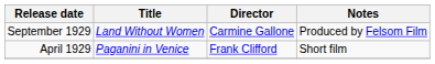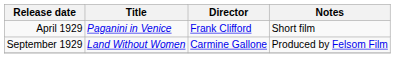rows swapped: April 1929 <-> September 1929
